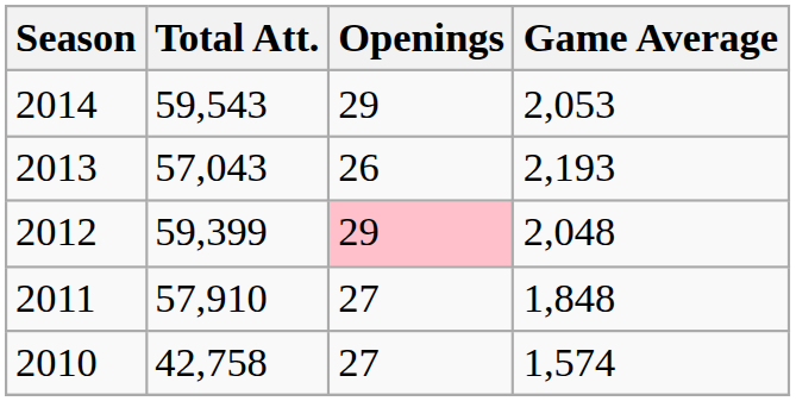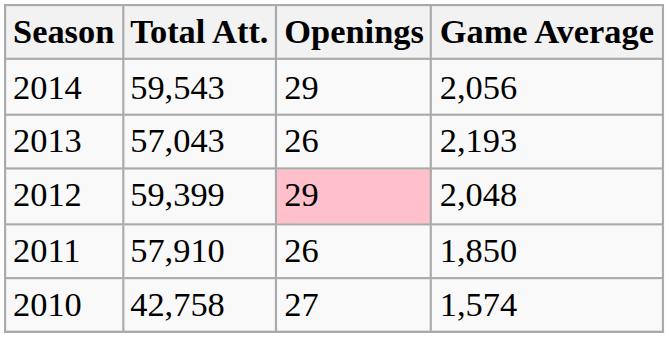2014 | Game Average: 2,053 -> 2,056
2011 | Openings: 27 -> 26
2011 | Game Average: 1,848 -> 1,850
